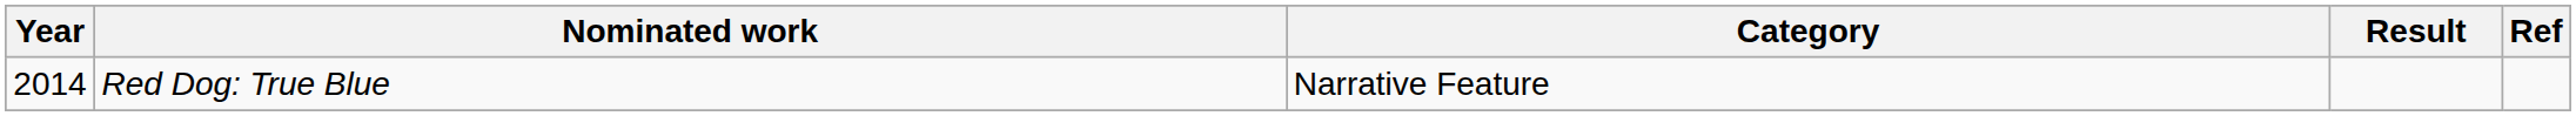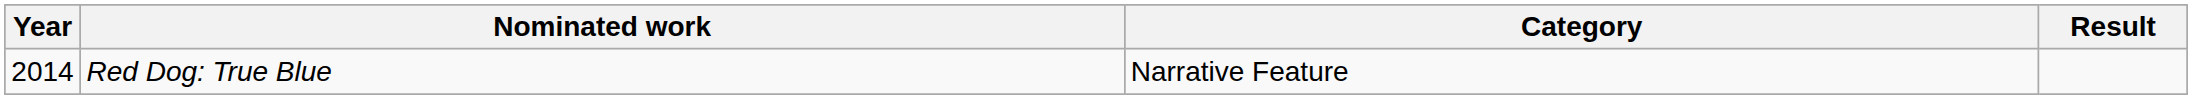- column: Ref
